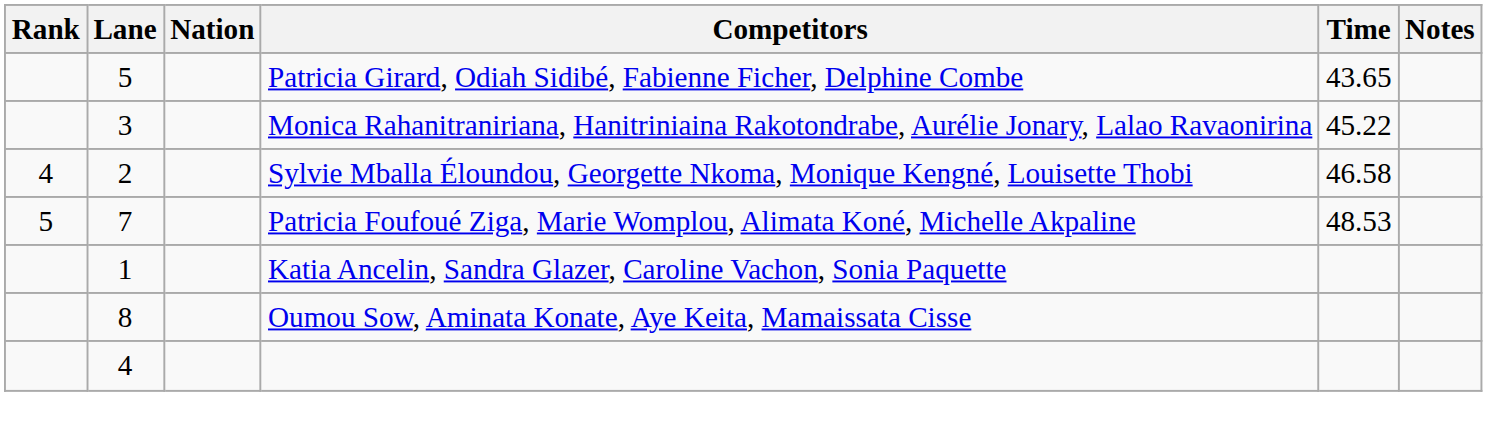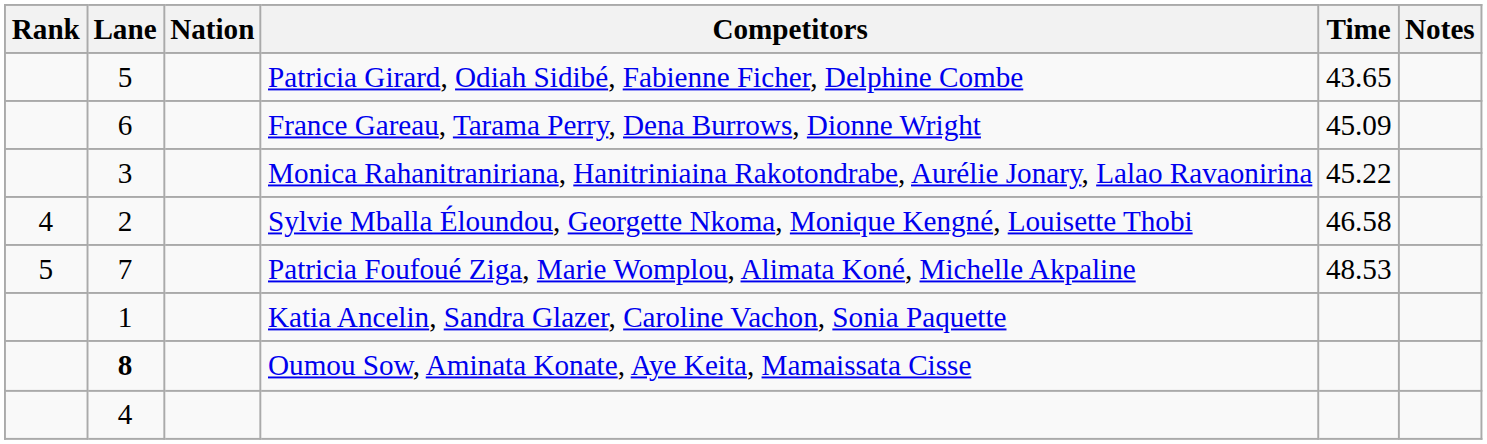+ row: 6 | France Gareau, Tarama Perry, Dena Burrows, Dionne Wright | 45.09
Oumou Sow, Aminata Konate, Aye Keita, Mamaissata Cisse | Lane: normal -> bold
